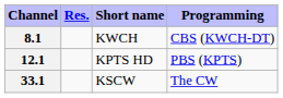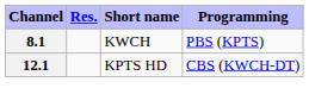8.1 | Programming: CBS (KWCH-DT) -> PBS (KPTS)
12.1 | Programming: PBS (KPTS) -> CBS (KWCH-DT)
- row: 33.1 | KSCW | The CW
